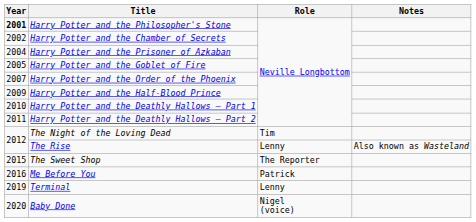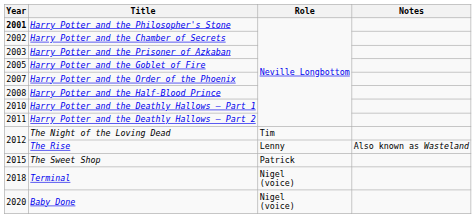Harry Potter and the Prisoner of Azkaban | Year: 2004 -> 2003
Harry Potter and the Half-Blood Prince | Year: 2009 -> 2008
The Sweet Shop | Role: The Reporter -> Patrick
- row: 2016 | Me Before You | Patrick
Terminal | Year: 2019 -> 2018
Terminal | Role: Lenny -> Nigel (voice)
